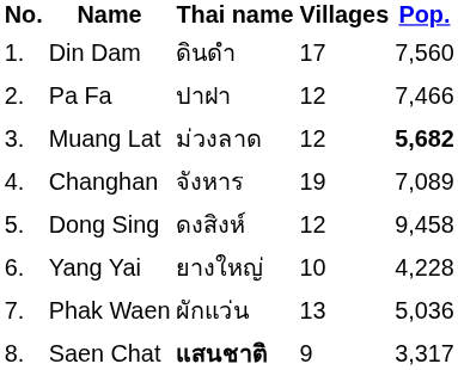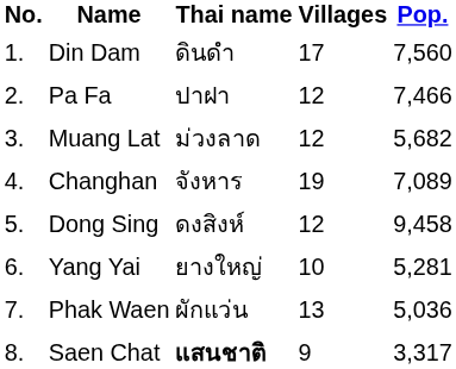Muang Lat | Pop.: bold -> normal
Yang Yai | Pop.: 4,228 -> 5,281
